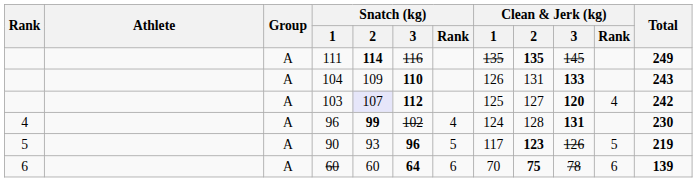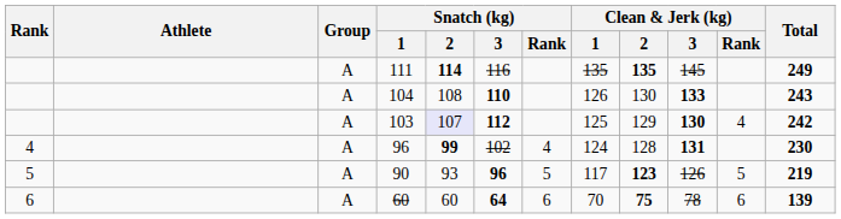104 | Snatch (kg) / 2: 109 -> 108
104 | Clean & Jerk (kg) / 2: 131 -> 130
103 | Clean & Jerk (kg) / 2: 127 -> 129
103 | Clean & Jerk (kg) / 3: 120 -> 130
